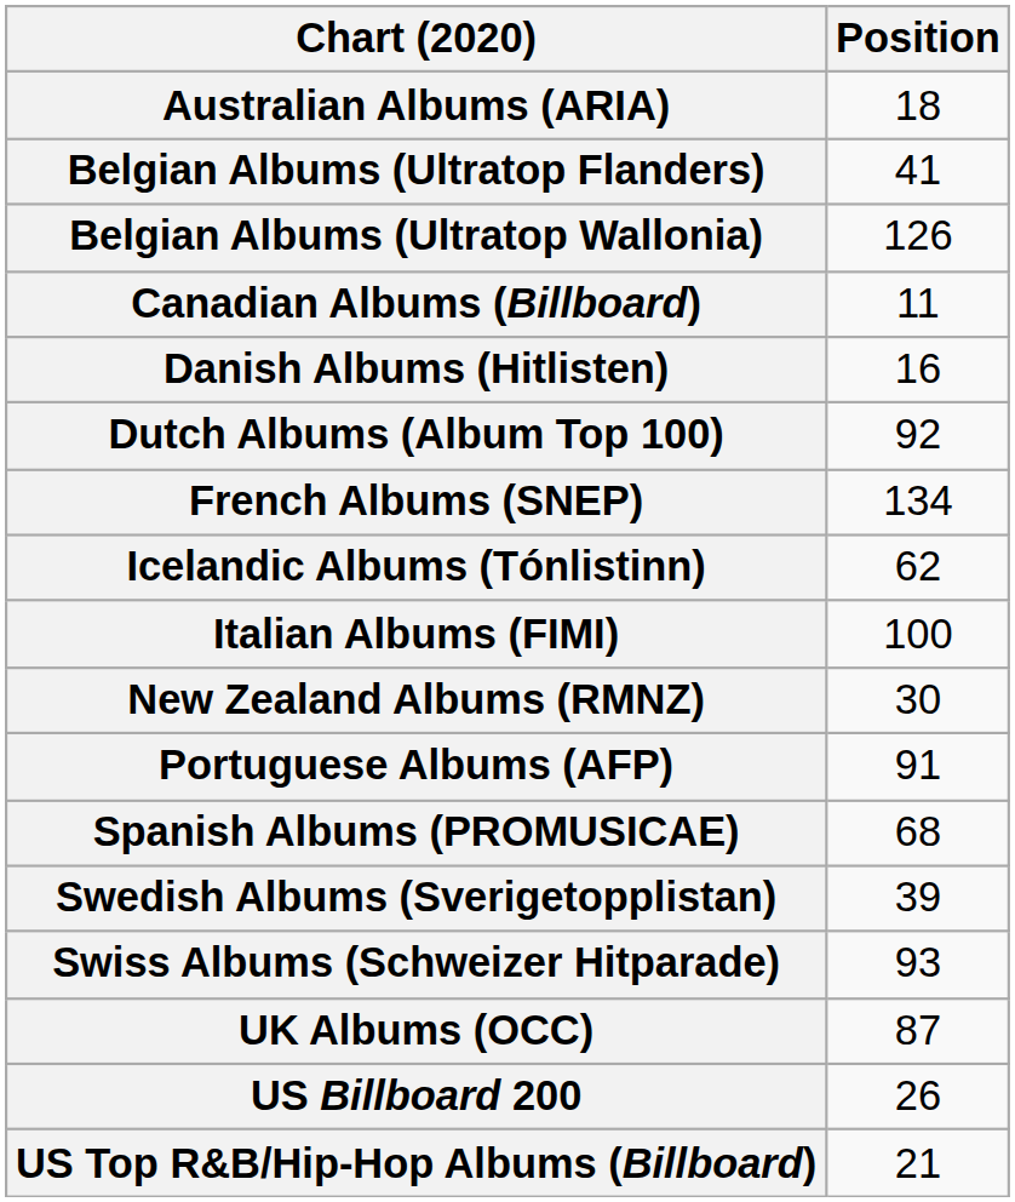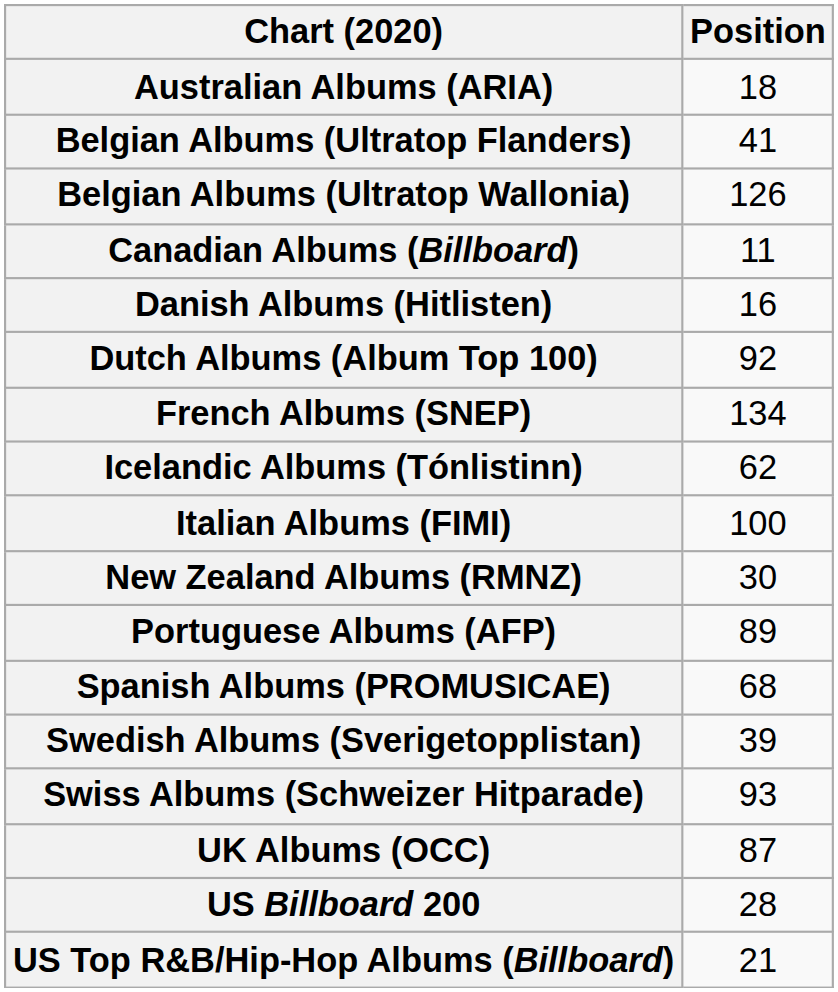Portuguese Albums (AFP) | Position: 91 -> 89
US Billboard 200 | Position: 26 -> 28
